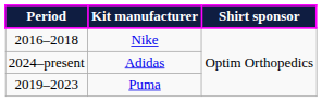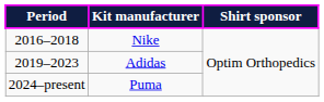Adidas | Period: 2024–present -> 2019–2023
Puma | Period: 2019–2023 -> 2024–present
